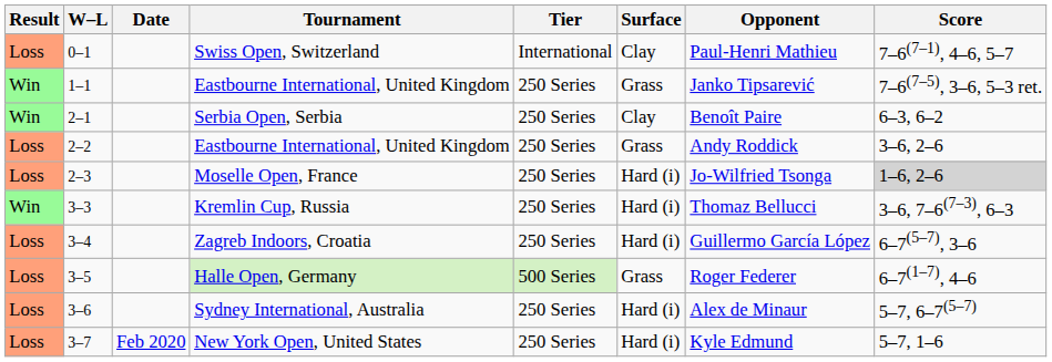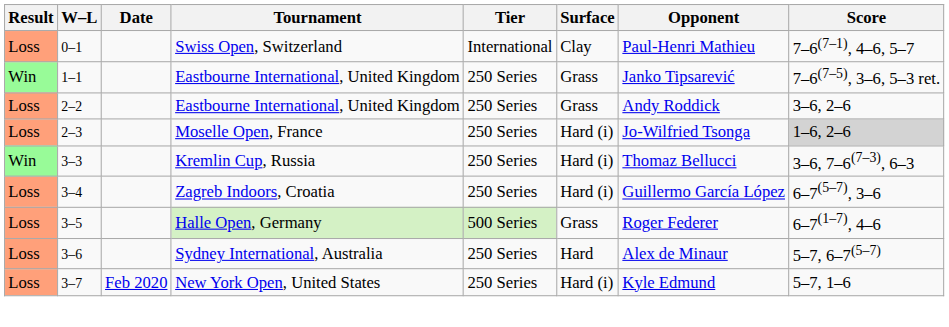- row: Win | 2–1 | Serbia Open, Serbia | 250 Series | Clay | Benoît Paire | 6–3, 6–2
Sydney International, Australia | Surface: Hard (i) -> Hard
